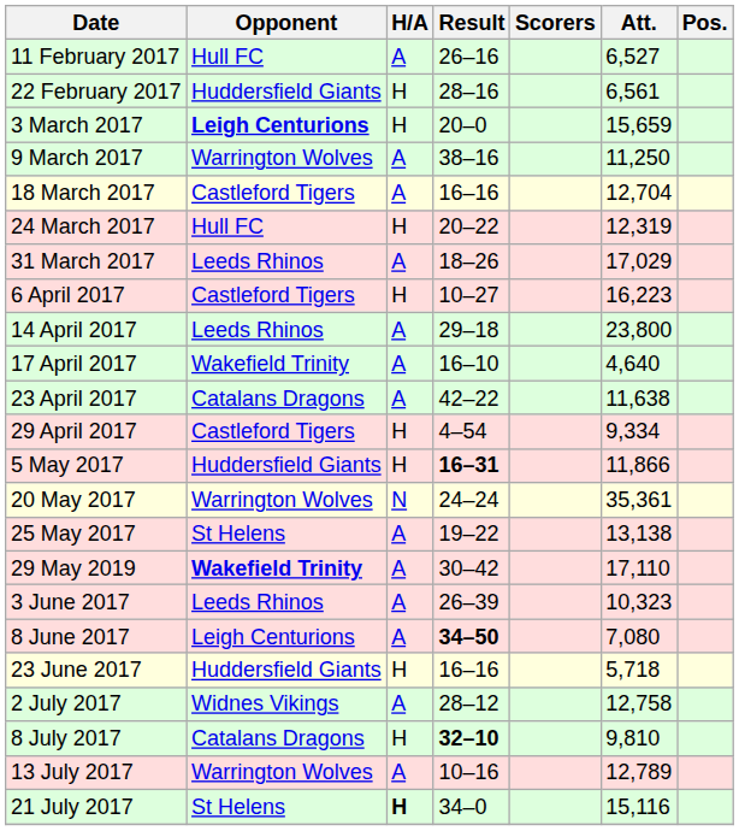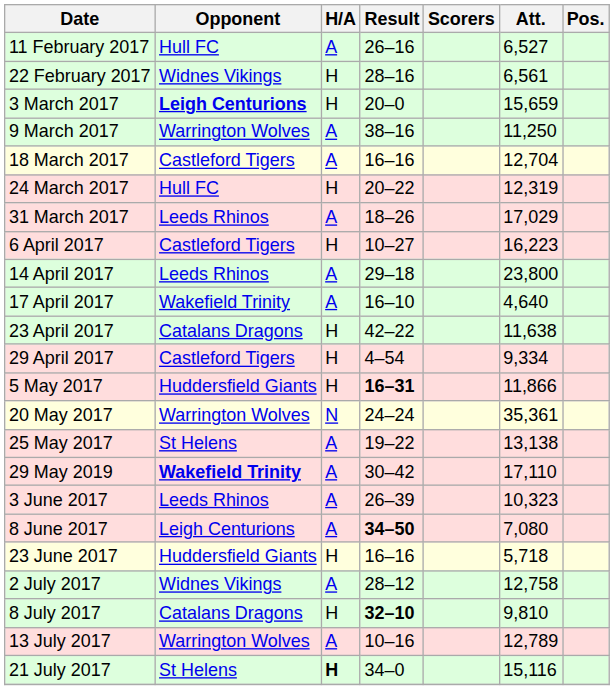22 February 2017 | Opponent: Huddersfield Giants -> Widnes Vikings
23 April 2017 | H/A: A -> H
